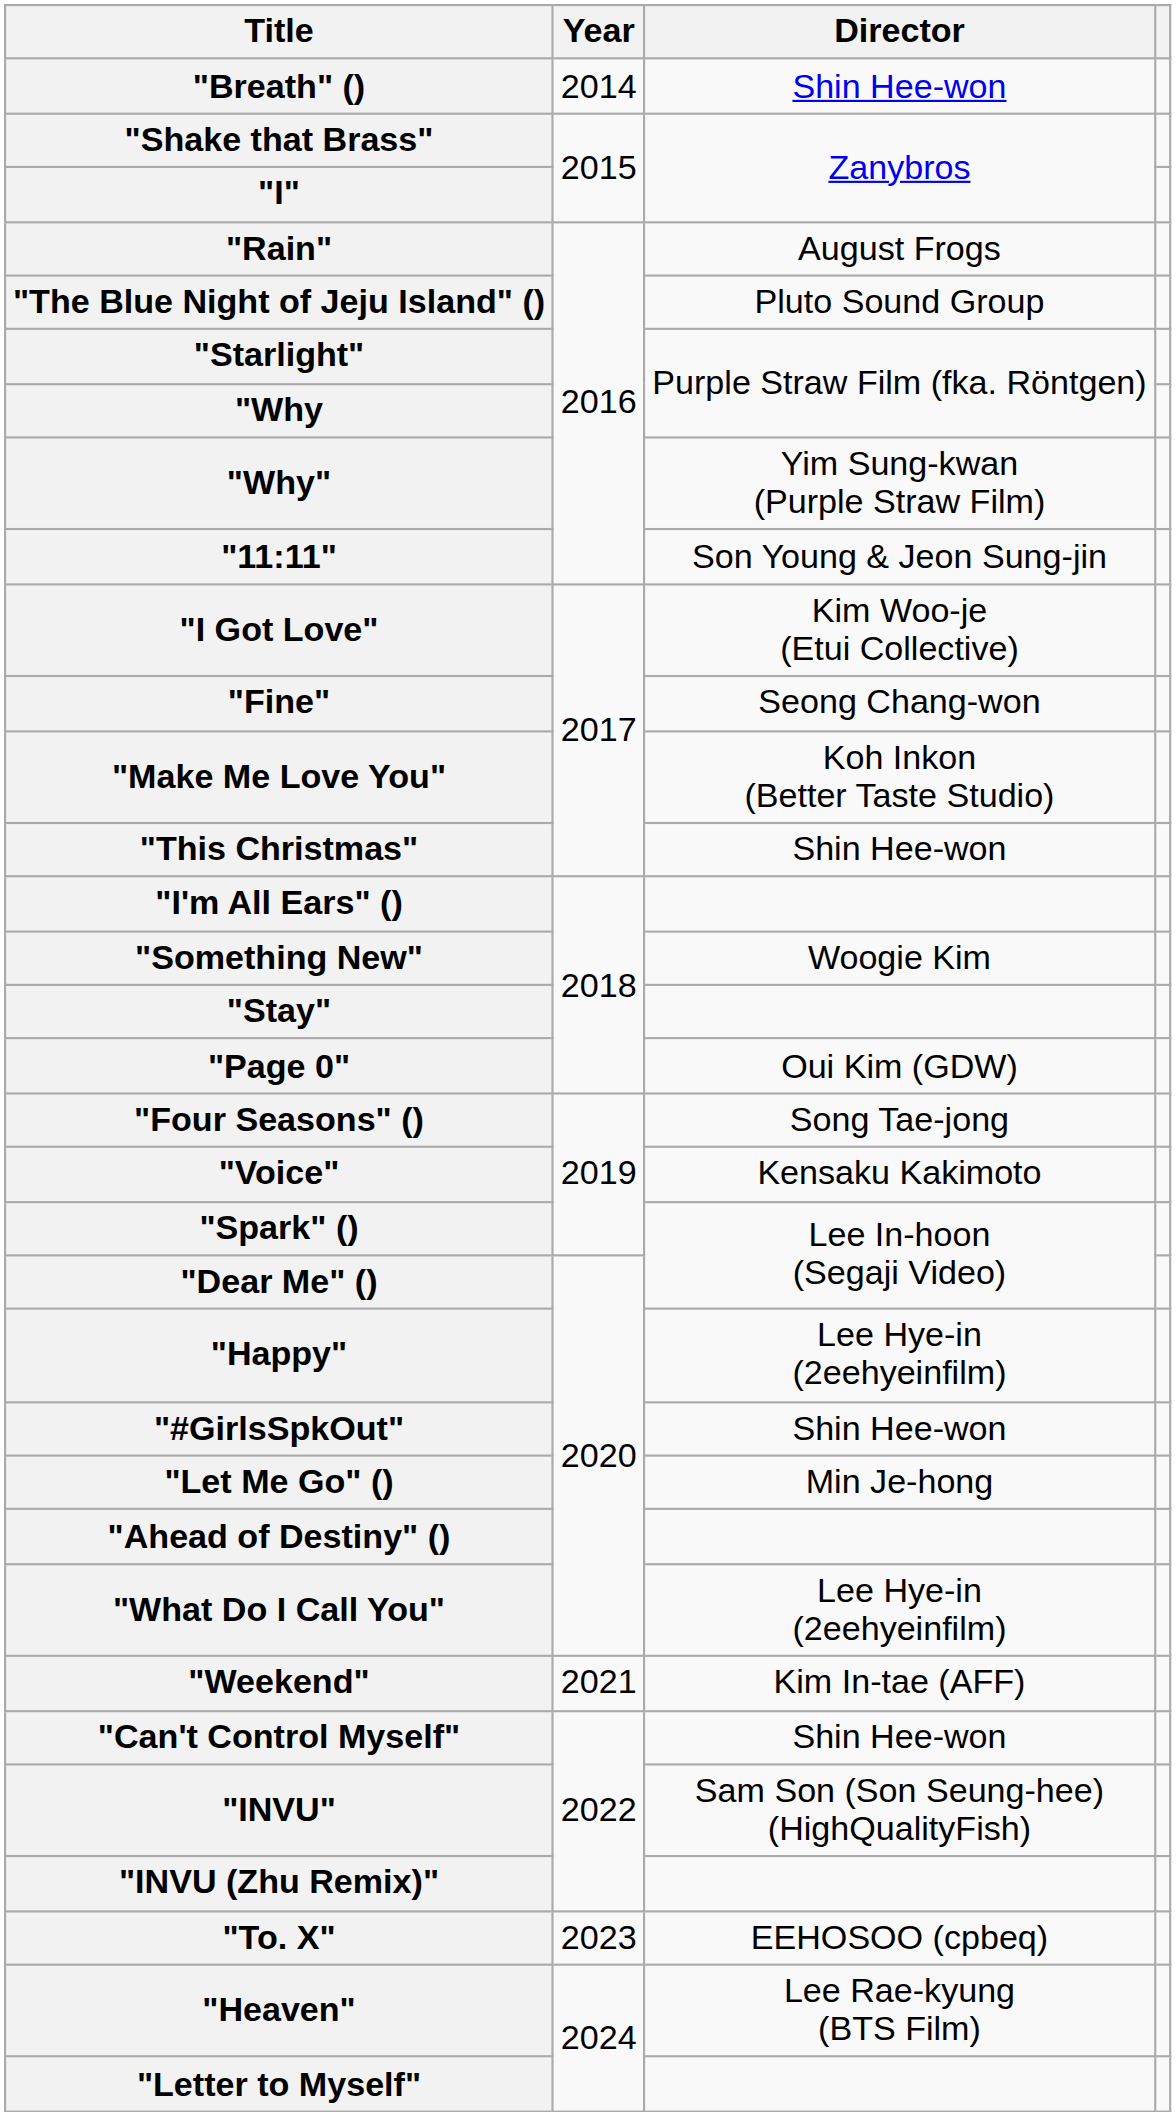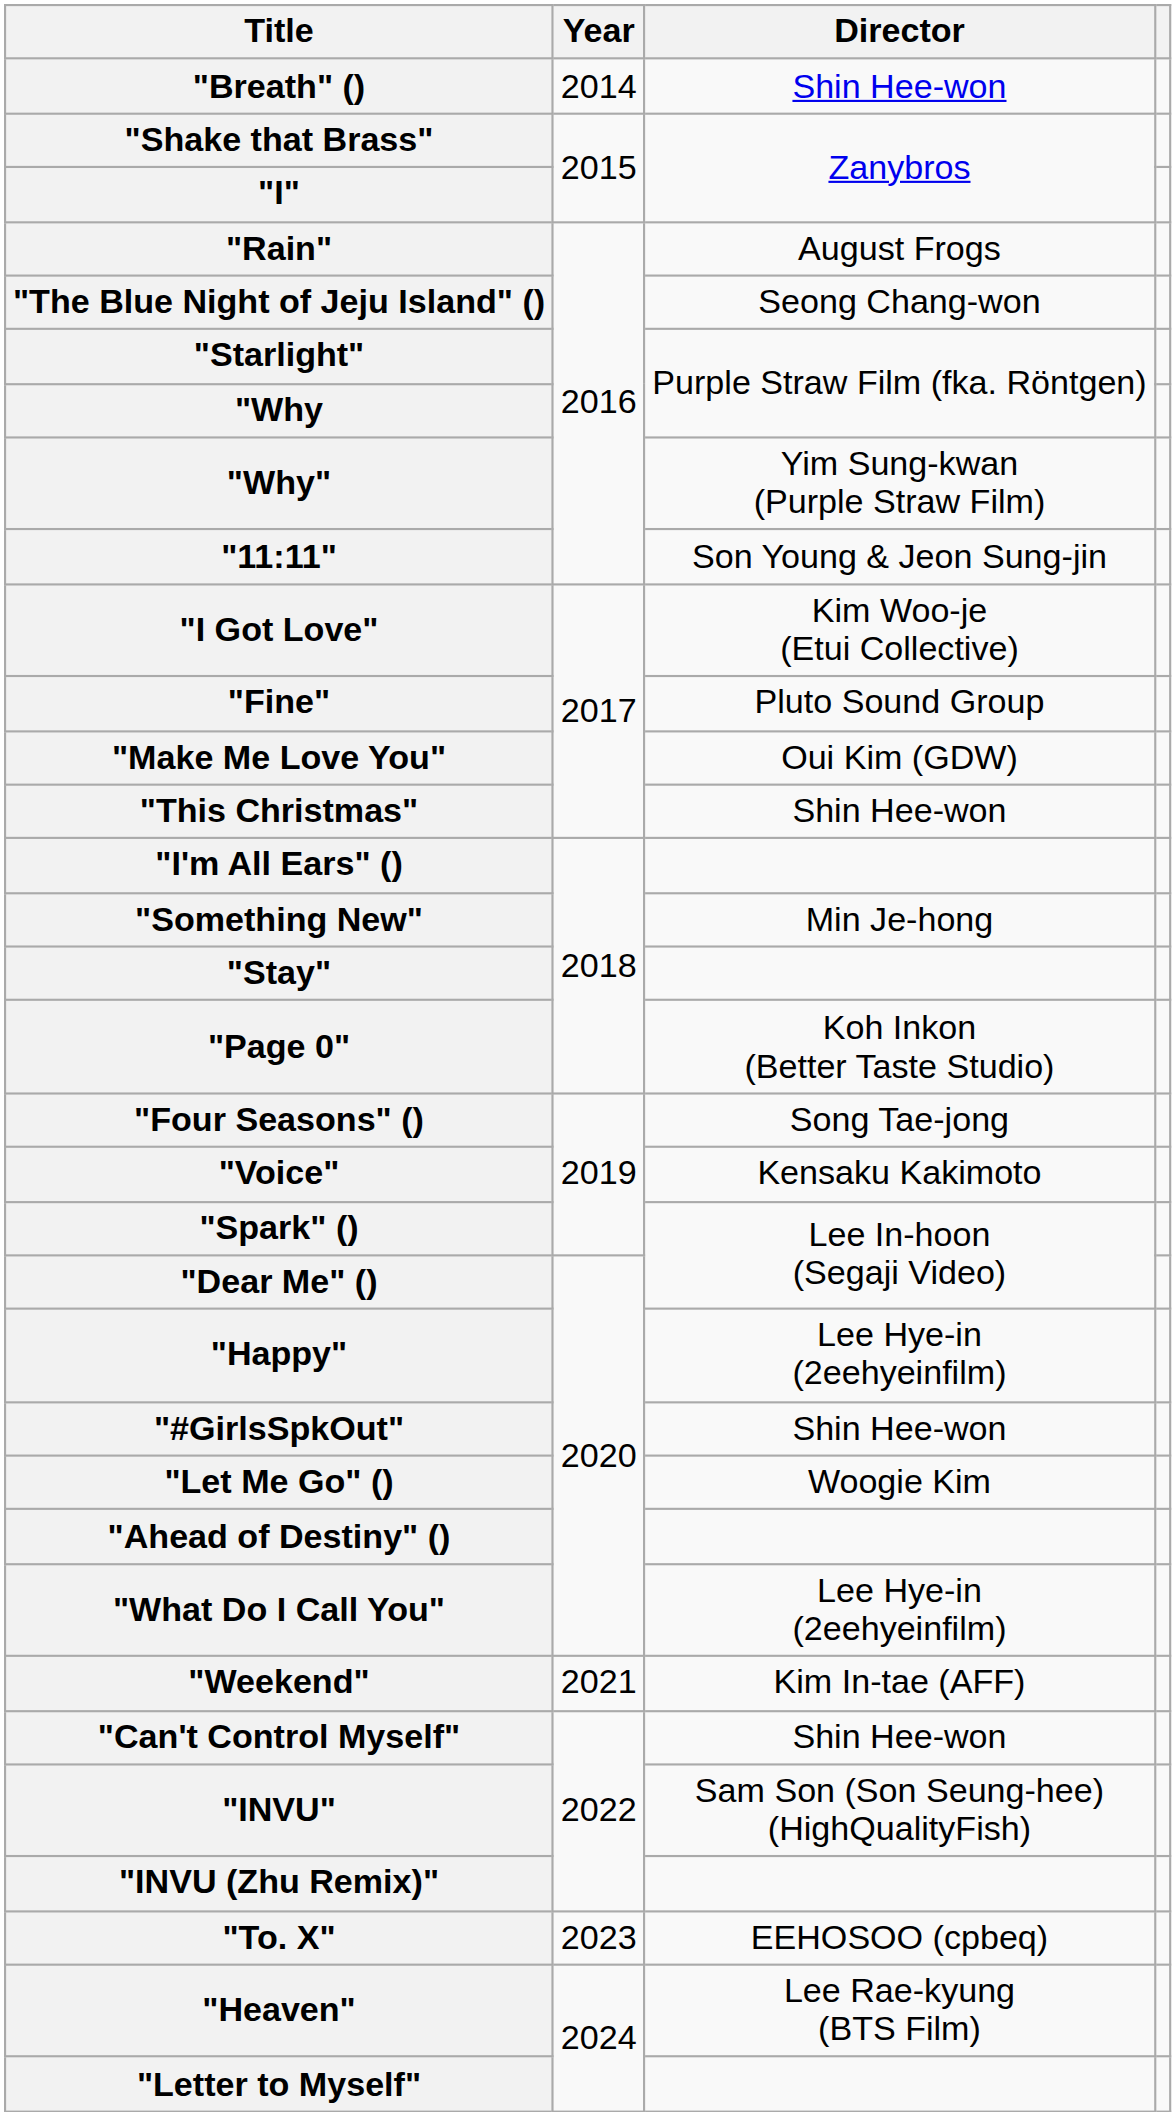"The Blue Night of Jeju Island" () | Director: Pluto Sound Group -> Seong Chang-won
"Fine" | Director: Seong Chang-won -> Pluto Sound Group
"Make Me Love You" | Director: Koh Inkon (Better Taste Studio) -> Oui Kim (GDW)
"Something New" | Director: Woogie Kim -> Min Je-hong
"Page 0" | Director: Oui Kim (GDW) -> Koh Inkon (Better Taste Studio)
"Let Me Go" () | Director: Min Je-hong -> Woogie Kim
